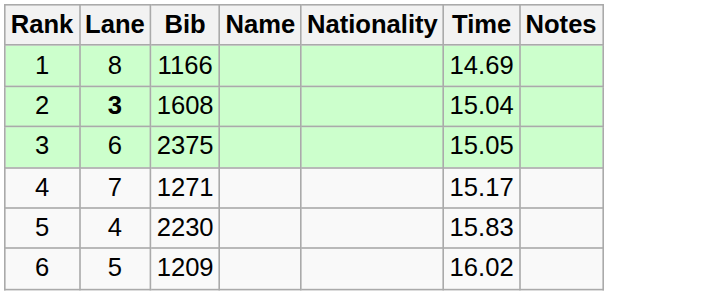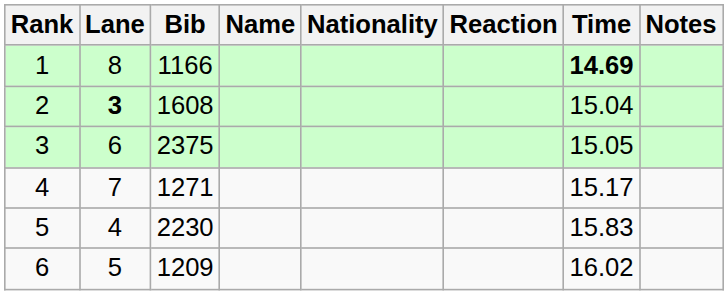+ column: Reaction
1 | Time: normal -> bold
